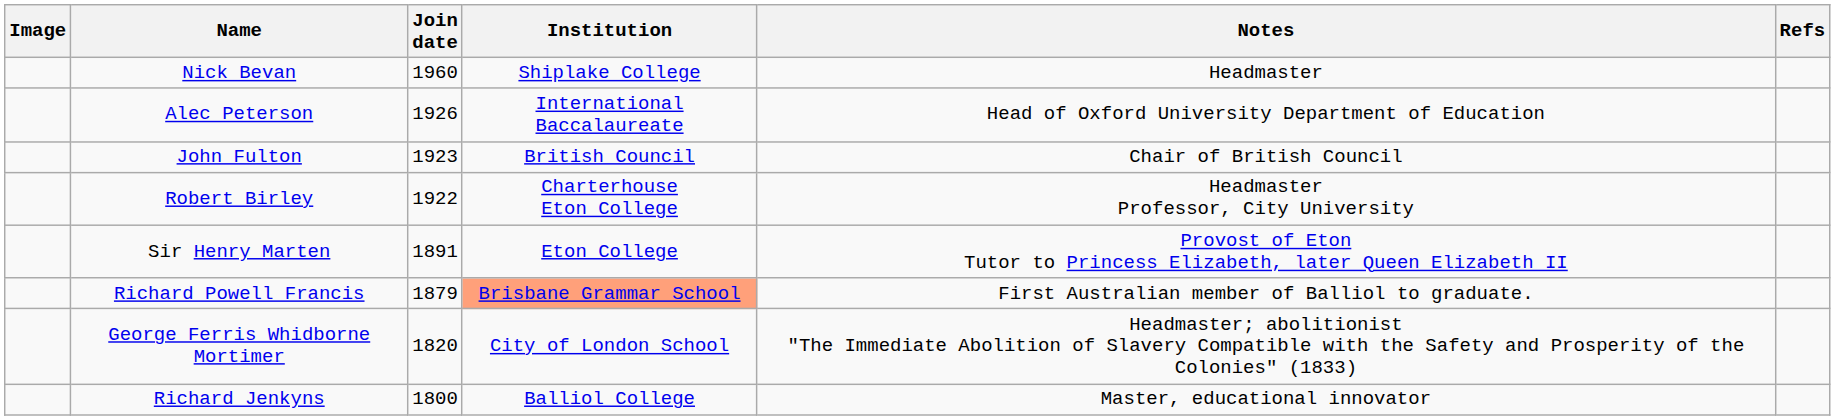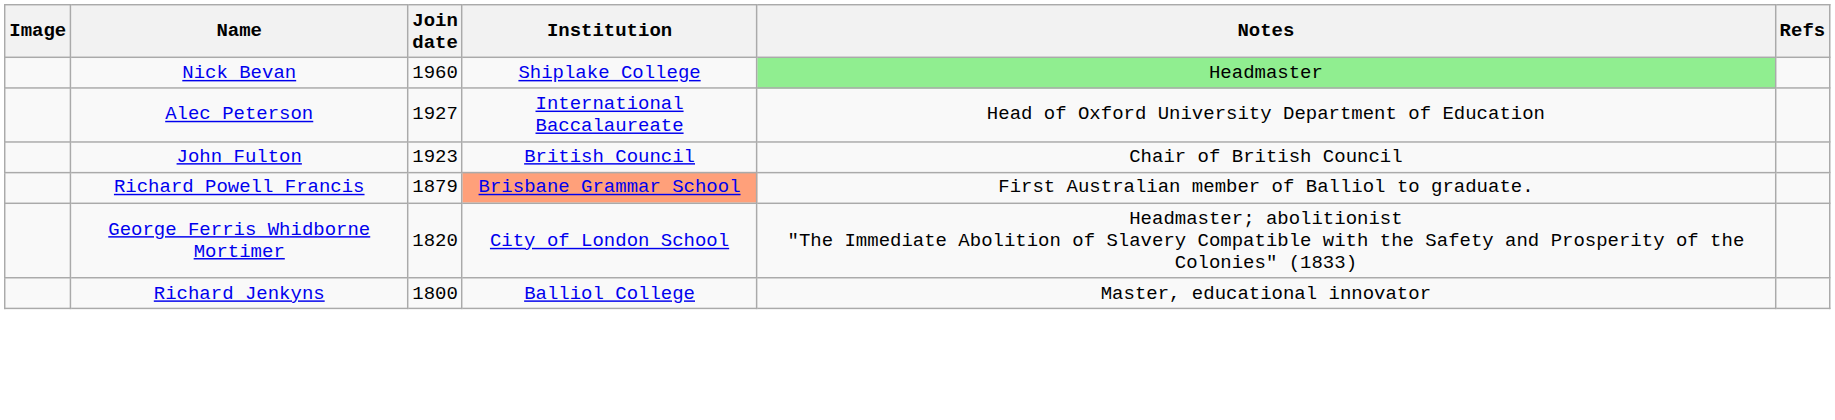Nick Bevan | Notes: no background -> lightgreen background
Alec Peterson | Join date: 1926 -> 1927
- row: Robert Birley | 1922 | Charterhouse Eton College | Headmaster Professor, City University
- row: Sir Henry Marten | 1891 | Eton College | Provost of Eton Tutor to Princess Elizabeth, later Queen Elizabeth II
